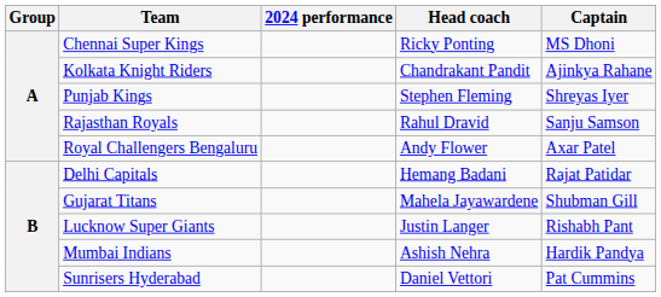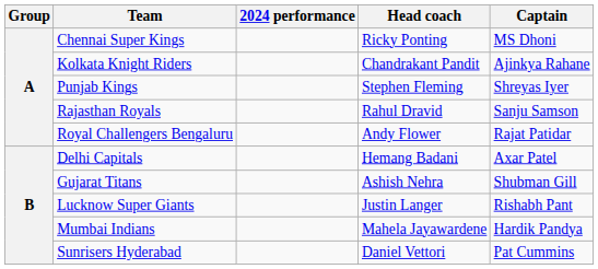Royal Challengers Bengaluru | Captain: Axar Patel -> Rajat Patidar
Delhi Capitals | Captain: Rajat Patidar -> Axar Patel
Gujarat Titans | Head coach: Mahela Jayawardene -> Ashish Nehra
Mumbai Indians | Head coach: Ashish Nehra -> Mahela Jayawardene
